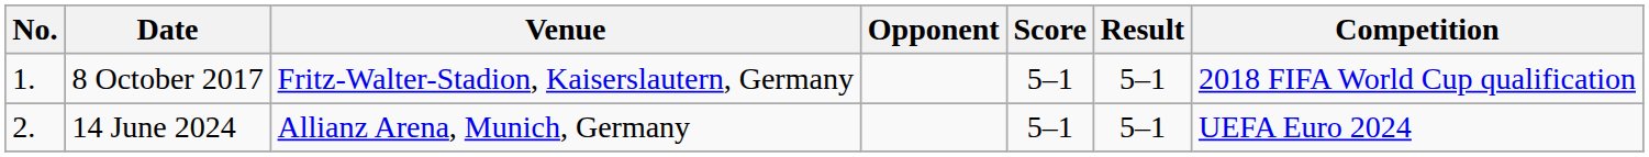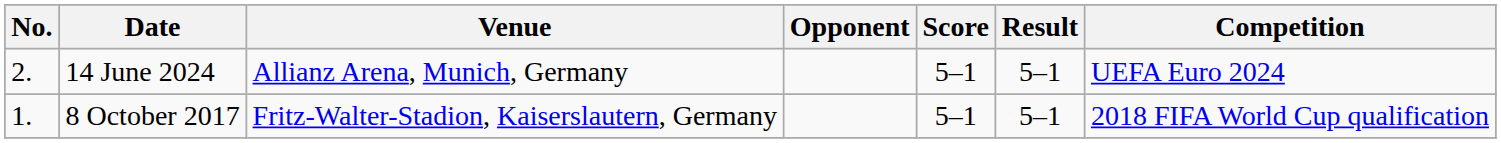rows swapped: 8 October 2017 <-> 14 June 2024
